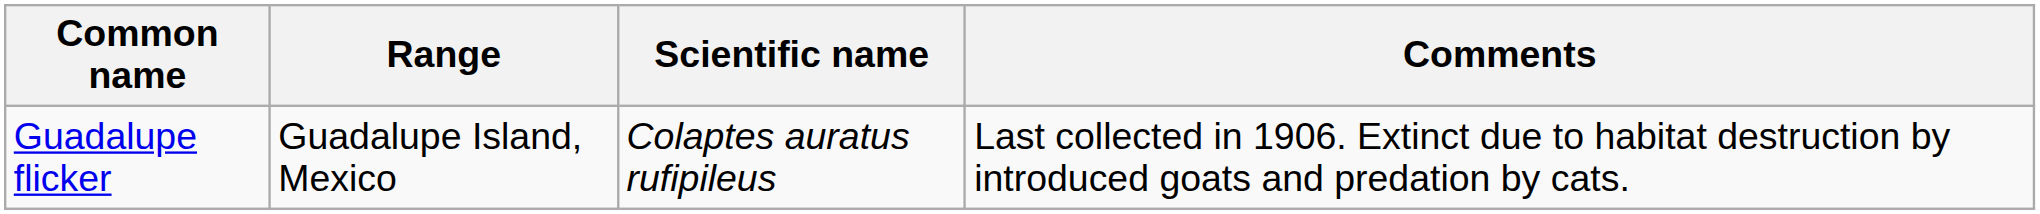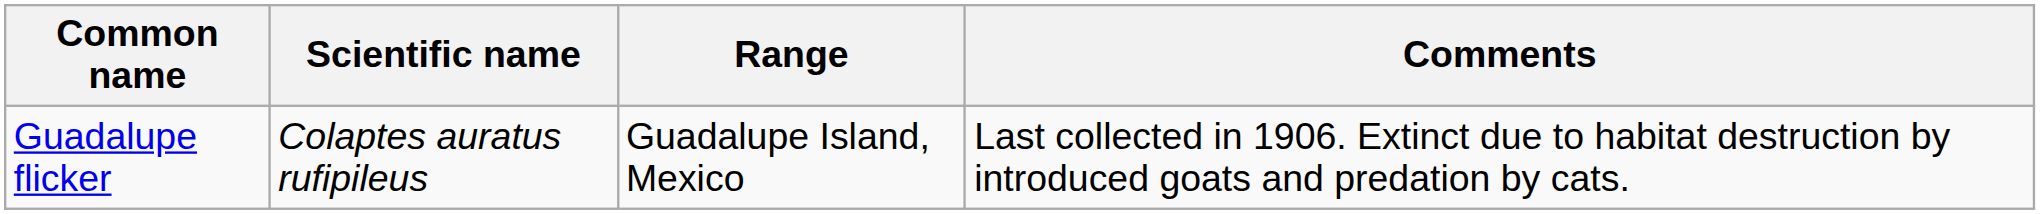columns swapped: Scientific name <-> Range
